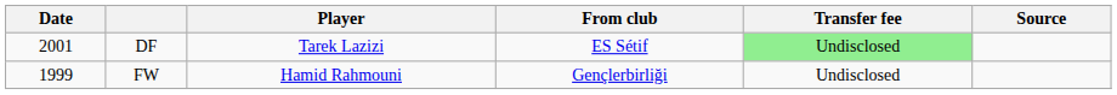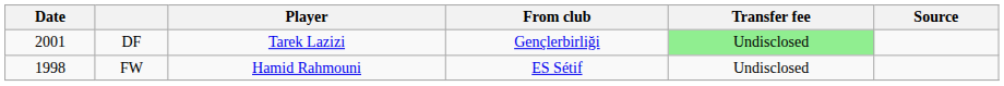DF | From club: ES Sétif -> Gençlerbirliği
FW | Date: 1999 -> 1998
FW | From club: Gençlerbirliği -> ES Sétif
